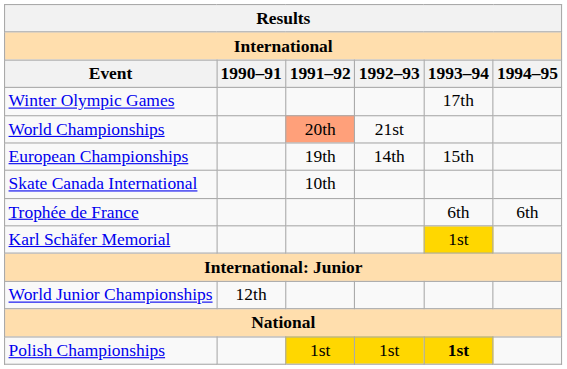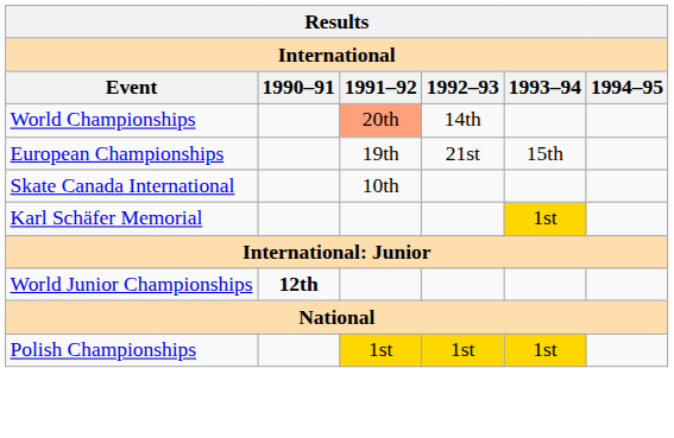- row: Winter Olympic Games | 17th
World Championships | 1992–93: 21st -> 14th
European Championships | 1992–93: 14th -> 21st
- row: Trophée de France | 6th | 6th
World Junior Championships | 1990–91: normal -> bold
Polish Championships | 1993–94: bold -> normal
